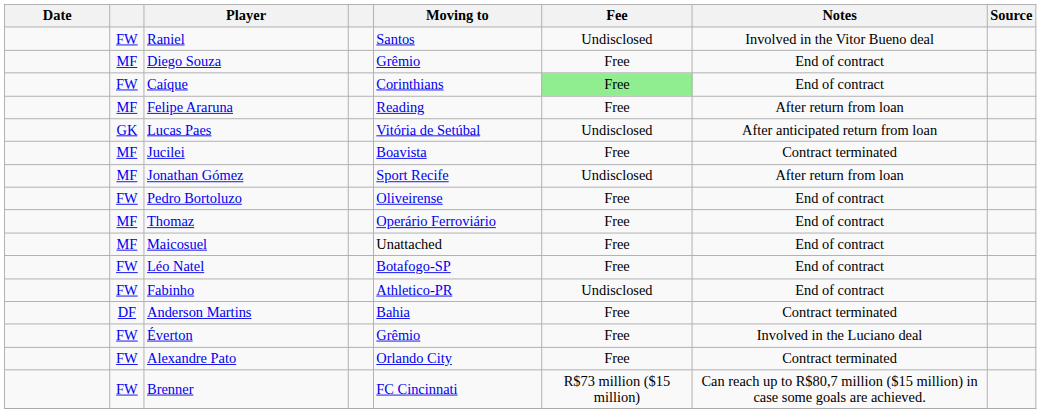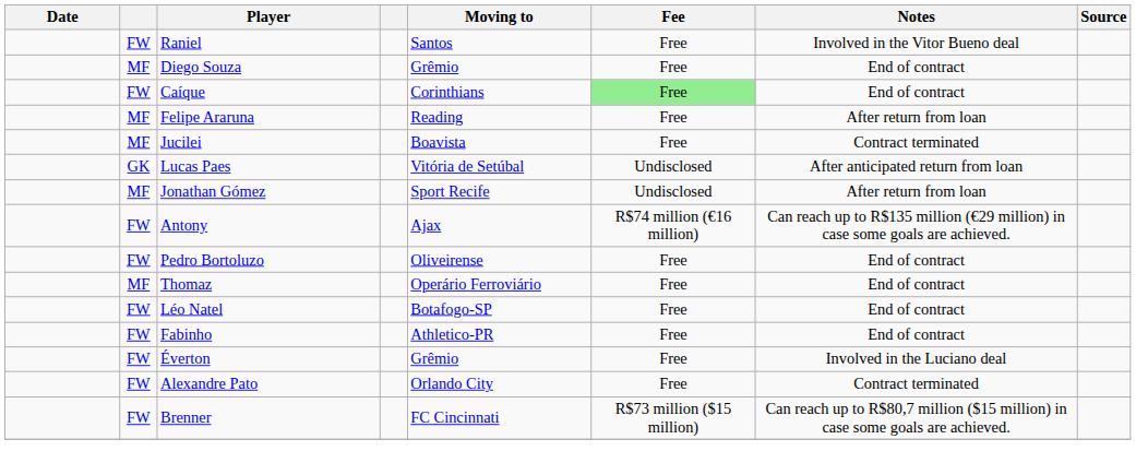Raniel | Fee: Undisclosed -> Free
rows swapped: Lucas Paes <-> Jucilei
+ row: FW | Antony | Ajax | R$74 million (€16 million) | Can reach up to R$135 million (€29 million) in case some goals are achieved.
- row: MF | Maicosuel | Unattached | Free | End of contract
Fabinho | Fee: Undisclosed -> Free
- row: DF | Anderson Martins | Bahia | Free | Contract terminated
